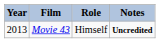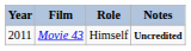Movie 43 | Year: 2013 -> 2011
